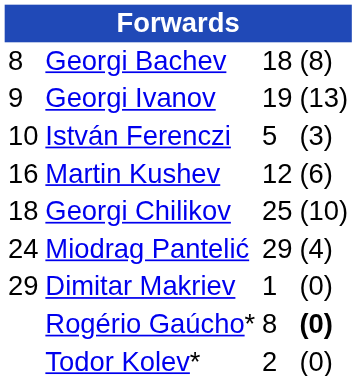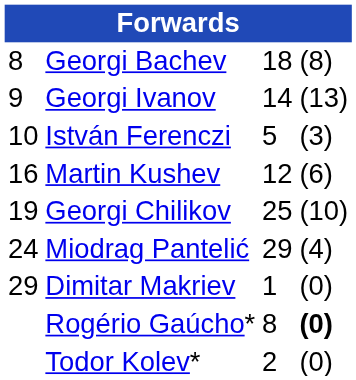Georgi Ivanov | column 3: 19 -> 14
Georgi Chilikov | column 1: 18 -> 19
